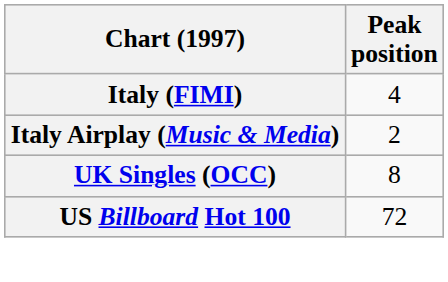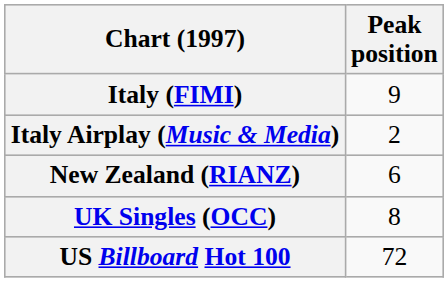Italy (FIMI) | Peak position: 4 -> 9
+ row: New Zealand (RIANZ) | 6
